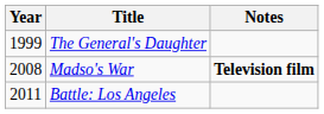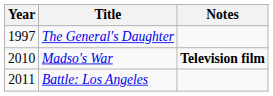The General's Daughter | Year: 1999 -> 1997
Madso's War | Year: 2008 -> 2010
